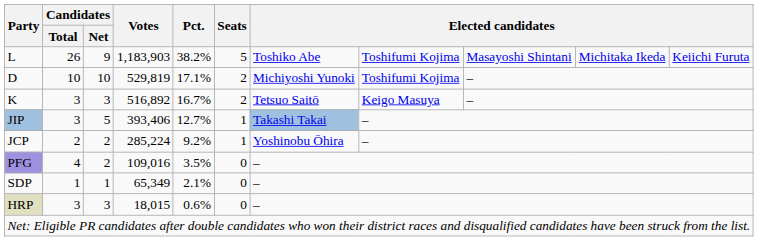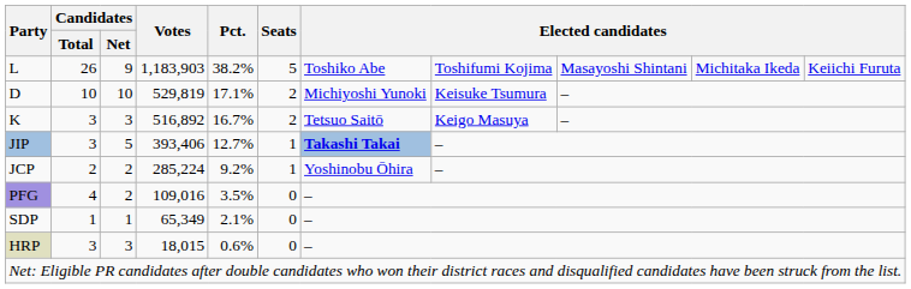D | column 8: Toshifumi Kojima -> Keisuke Tsumura
JIP | column 7: normal -> bold
